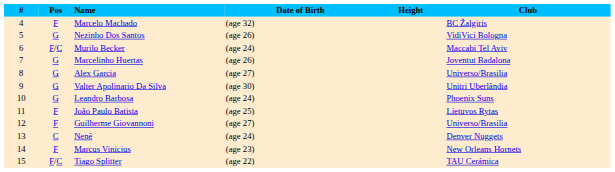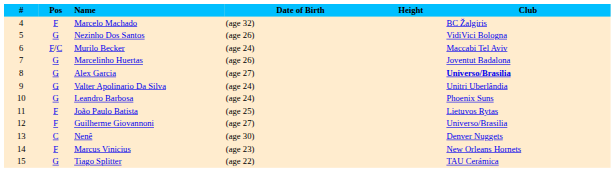Alex Garcia | Club: normal -> bold
Valter Apolinario Da Silva | Date of Birth: (age 30) -> (age 24)
Nenê | Date of Birth: (age 24) -> (age 30)
Tiago Splitter | Pos: F/C -> G
